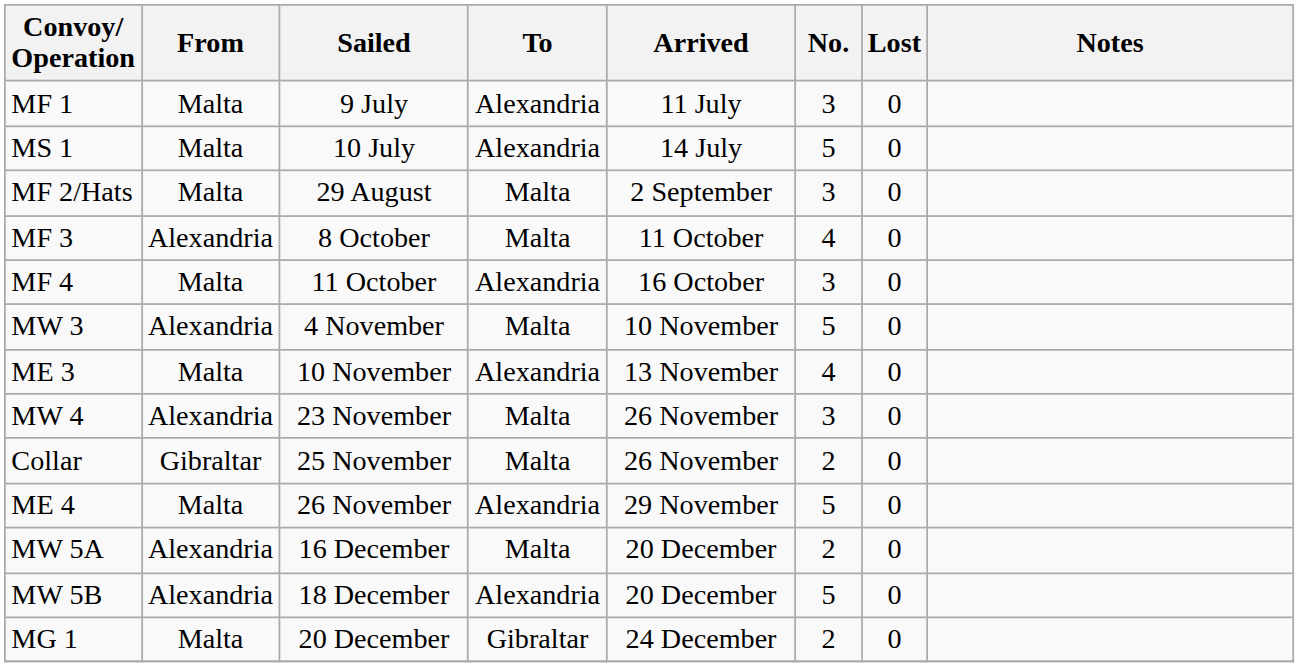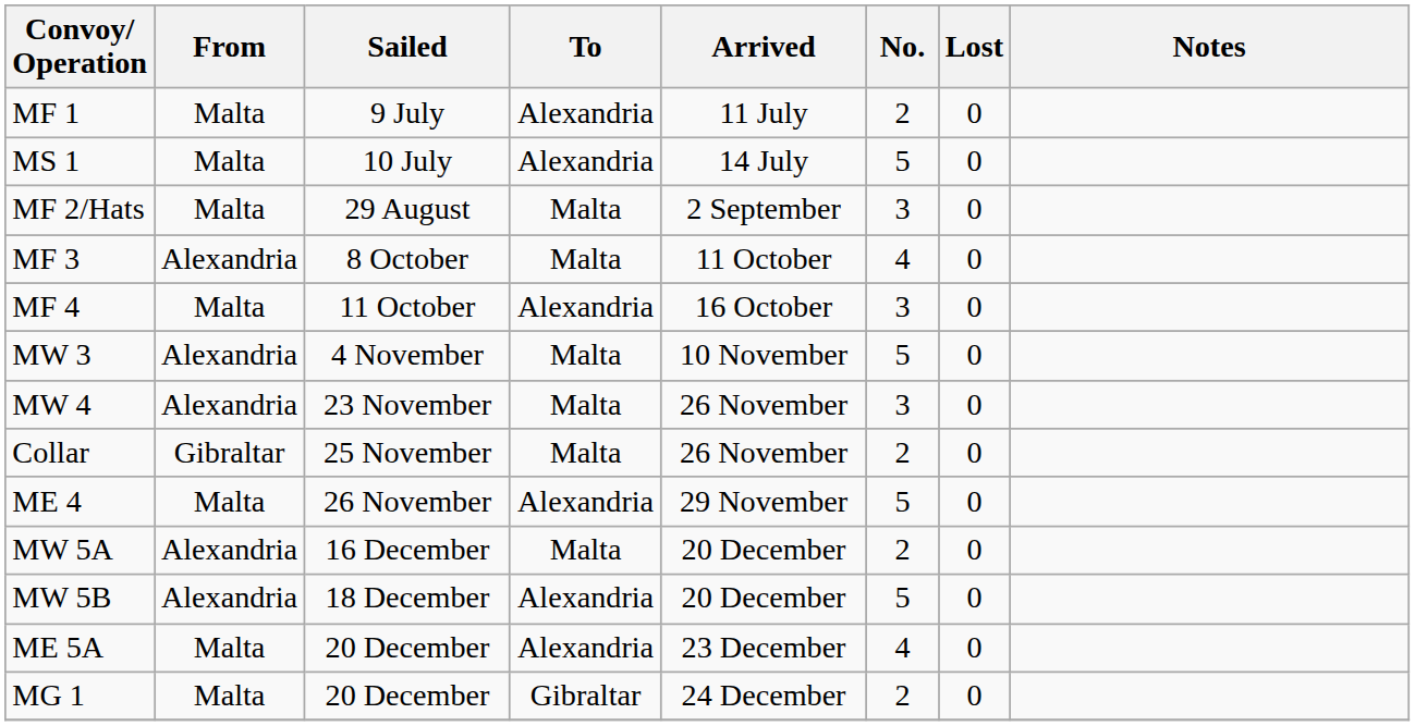MF 1 | No.: 3 -> 2
- row: ME 3 | Malta | 10 November | Alexandria | 13 November | 4 | 0
+ row: ME 5A | Malta | 20 December | Alexandria | 23 December | 4 | 0
